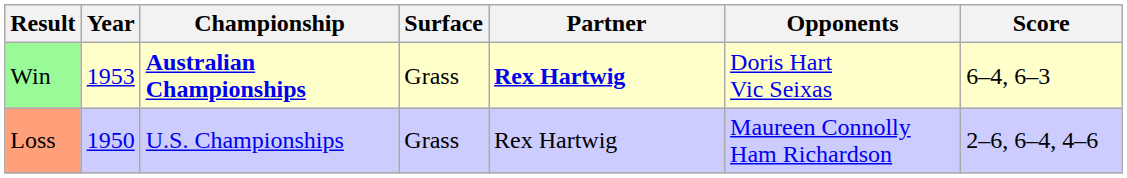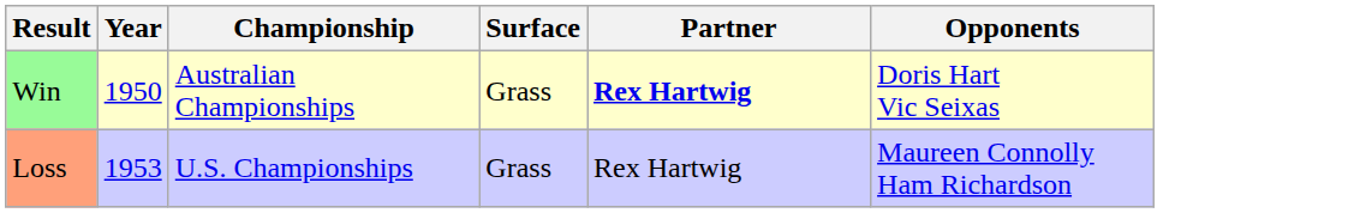- column: Score | 6–4, 6–3 | 2–6, 6–4, 4–6
Win | Year: 1953 -> 1950
Win | Championship: bold -> normal
Loss | Year: 1950 -> 1953
